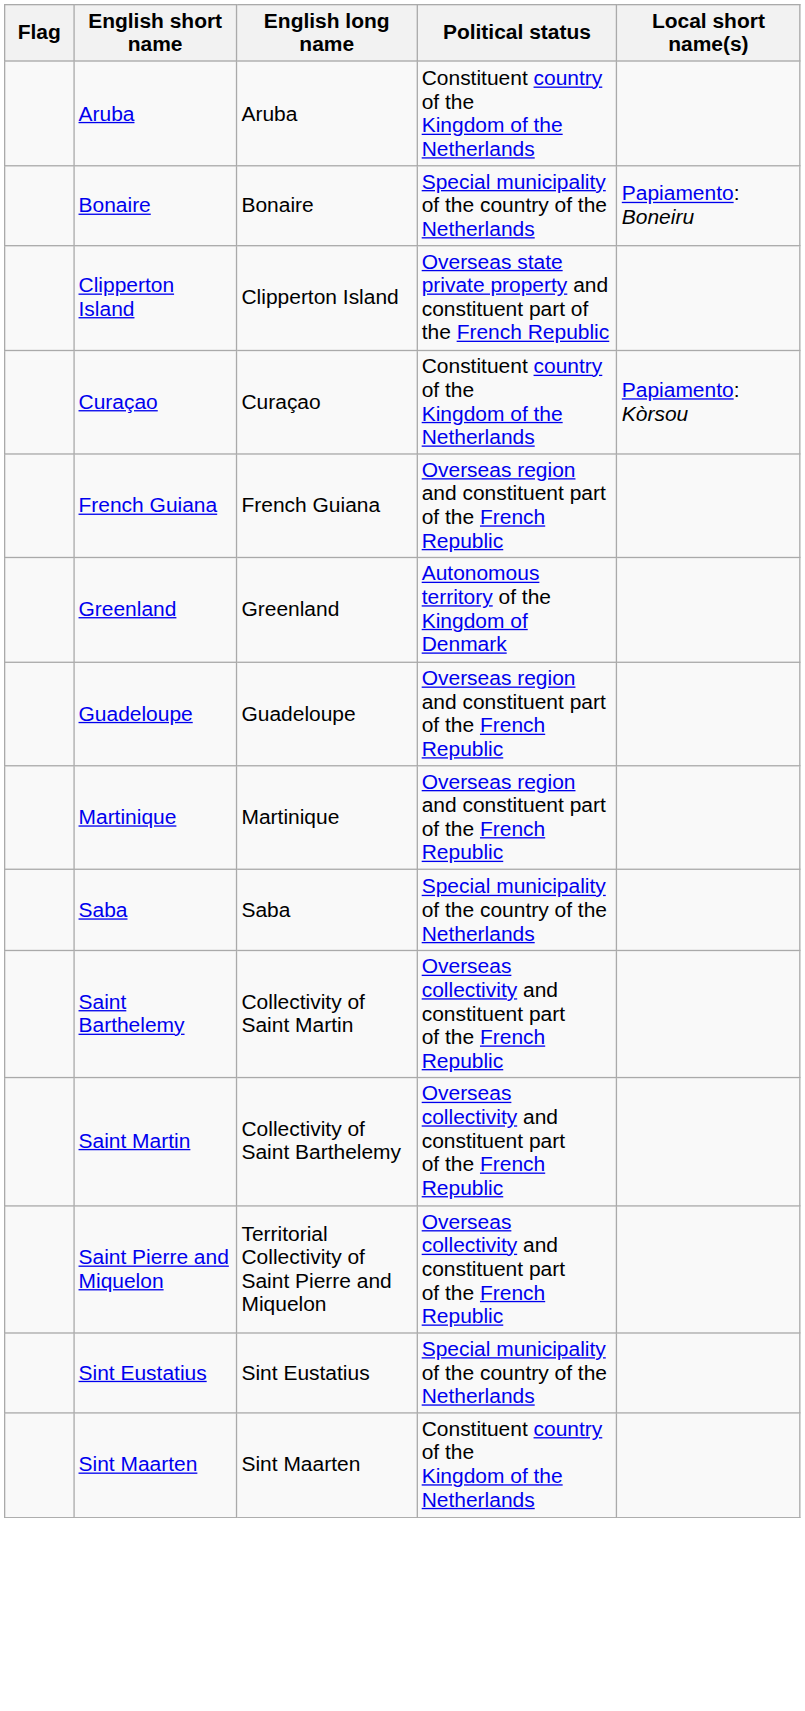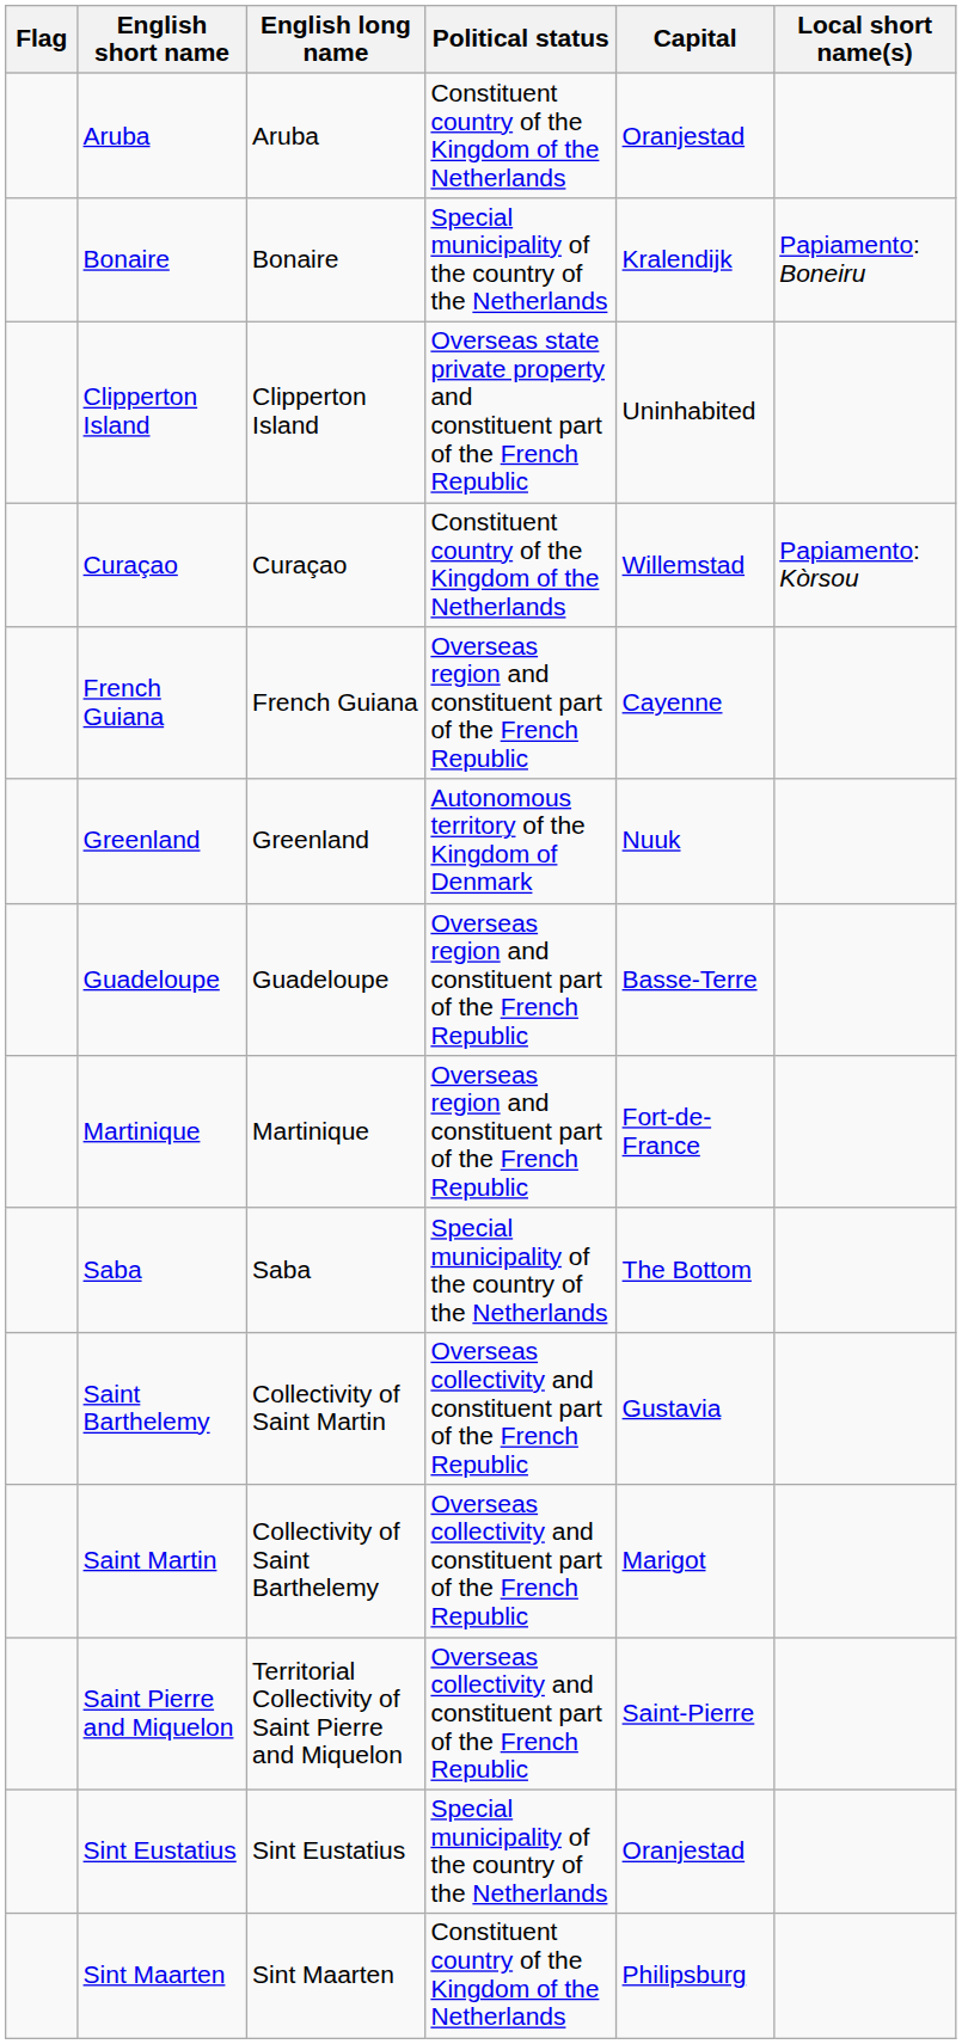+ column: Capital | Oranjestad | Kralendijk | Uninhabited | Willemstad | Cayenne | Nuuk | Basse-Terre | Fort-de-France | The Bottom | Gustavia | Marigot | Saint-Pierre | Oranjestad | Philipsburg
